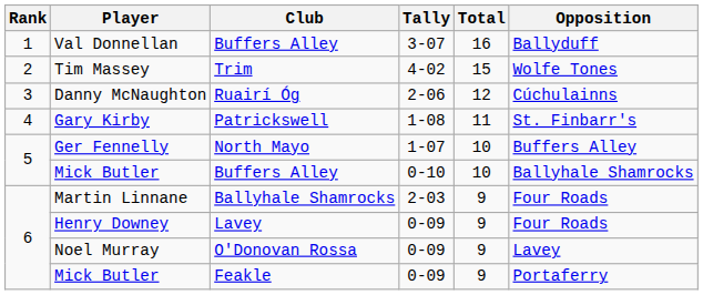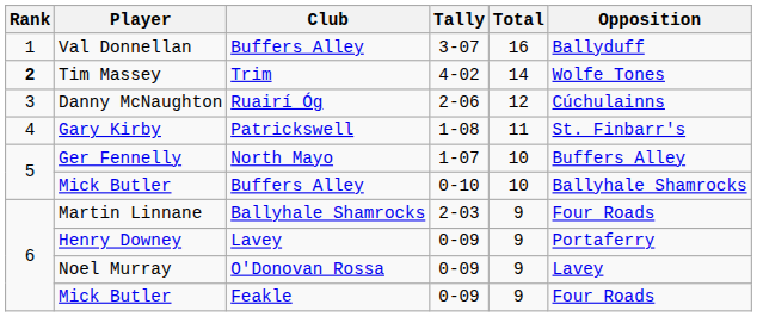Tim Massey | Rank: normal -> bold
Tim Massey | Total: 15 -> 14
Henry Downey | Opposition: Four Roads -> Portaferry
Mick Butler / 0-09 | Opposition: Portaferry -> Four Roads
